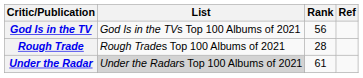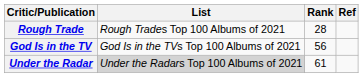rows swapped: God Is in the TV <-> Rough Trade
